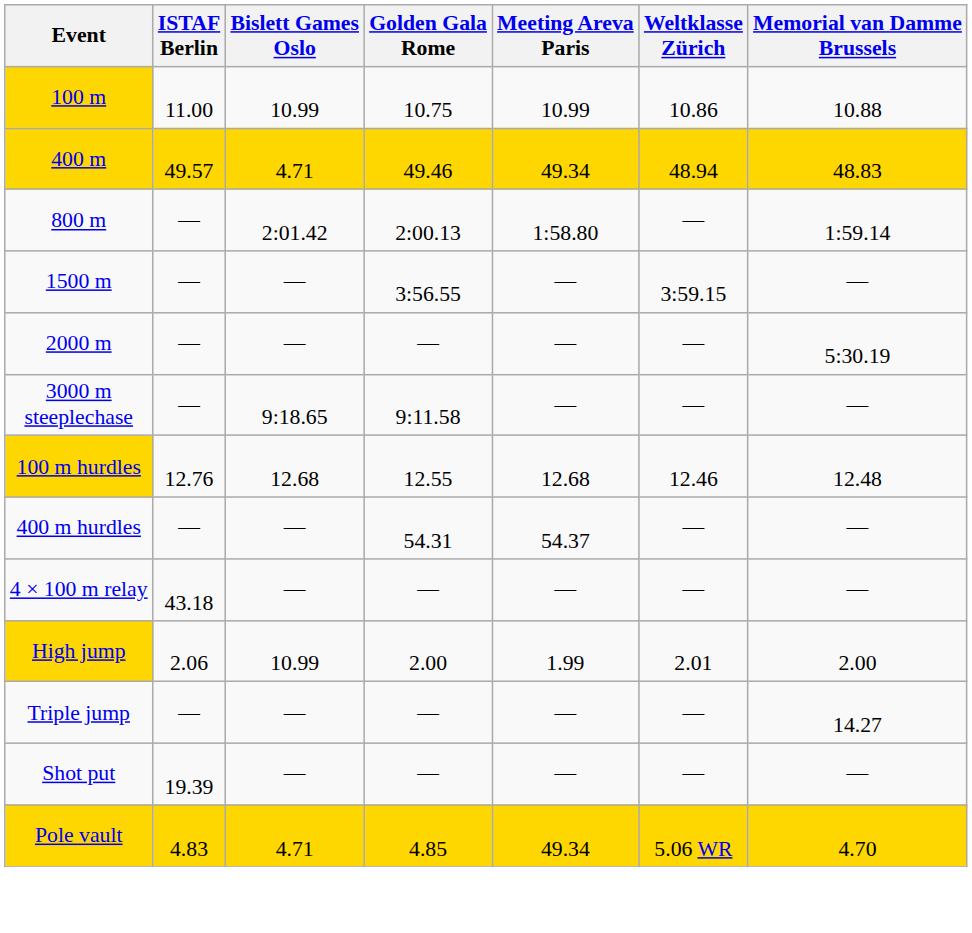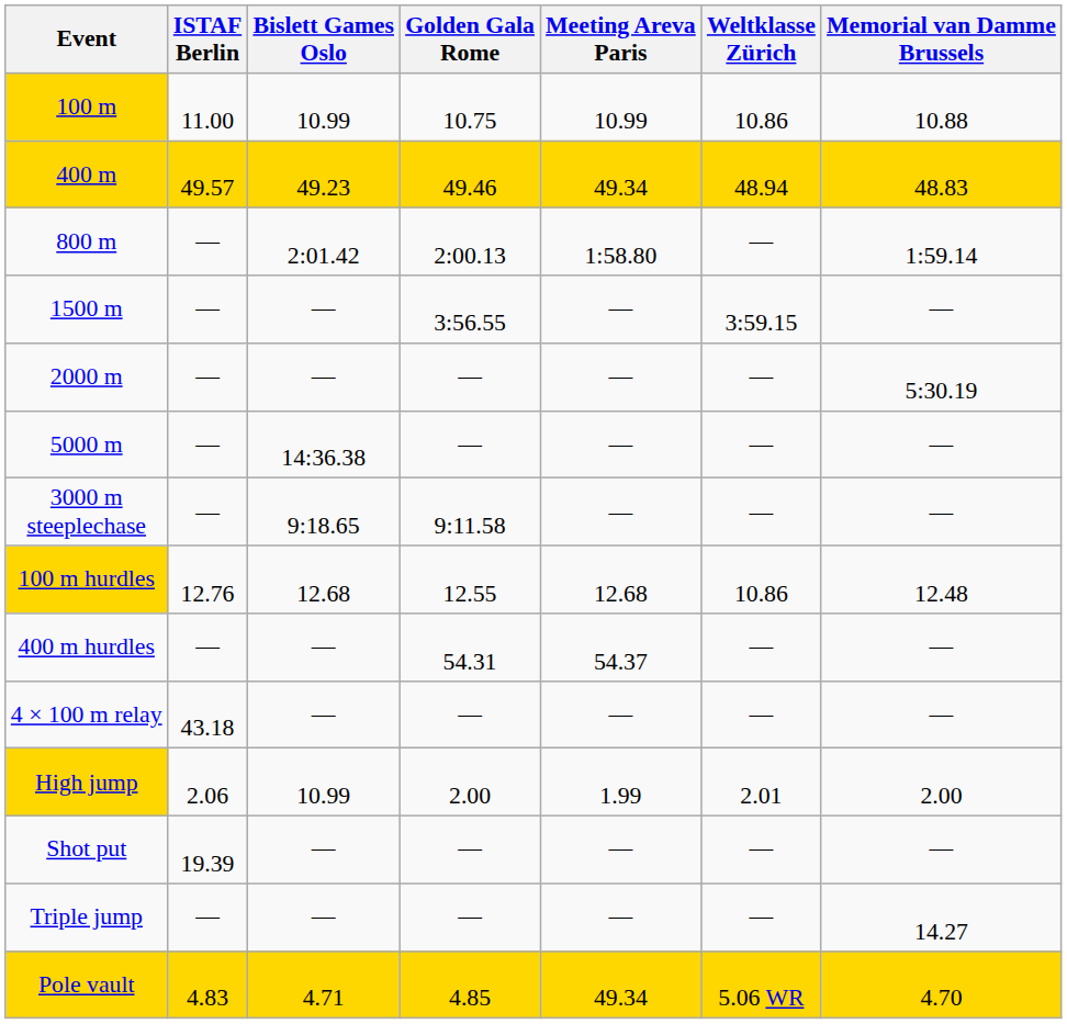400 m | Bislett Games Oslo: 4.71 -> 49.23
+ row: 5000 m | — | 14:36.38 | — | — | — | —
100 m hurdles | Weltklasse Zürich: 12.46 -> 10.86
rows swapped: Triple jump <-> Shot put
